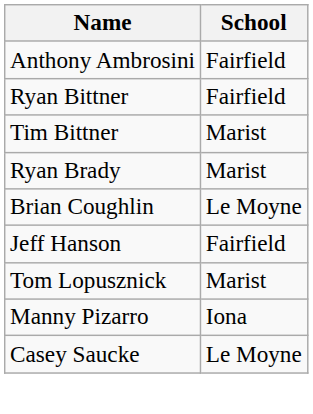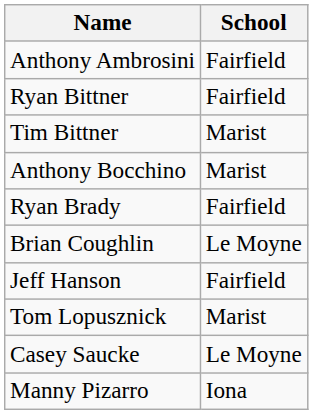+ row: Anthony Bocchino | Marist
Ryan Brady | School: Marist -> Fairfield
rows swapped: Manny Pizarro <-> Casey Saucke
